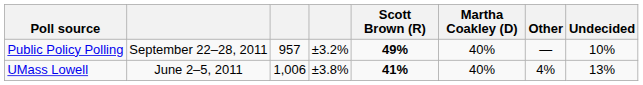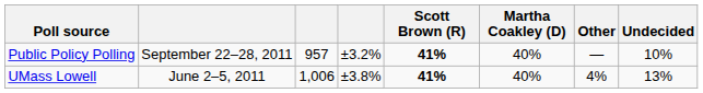Public Policy Polling | Scott Brown (R): 49% -> 41%
